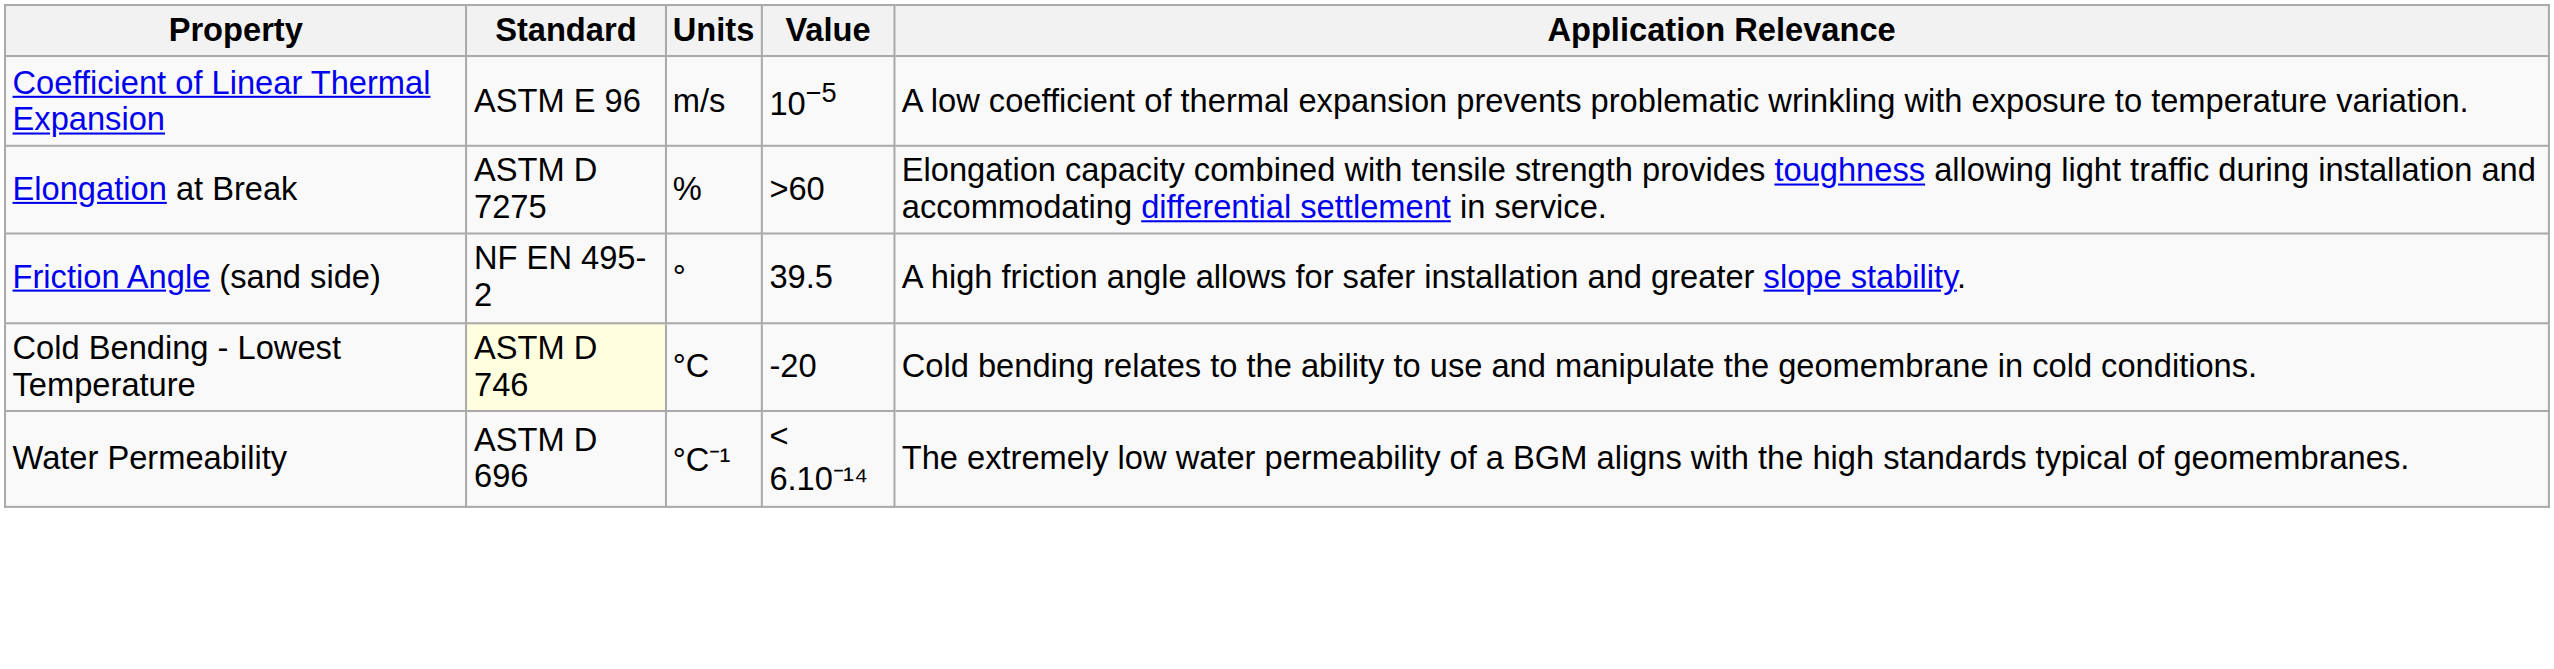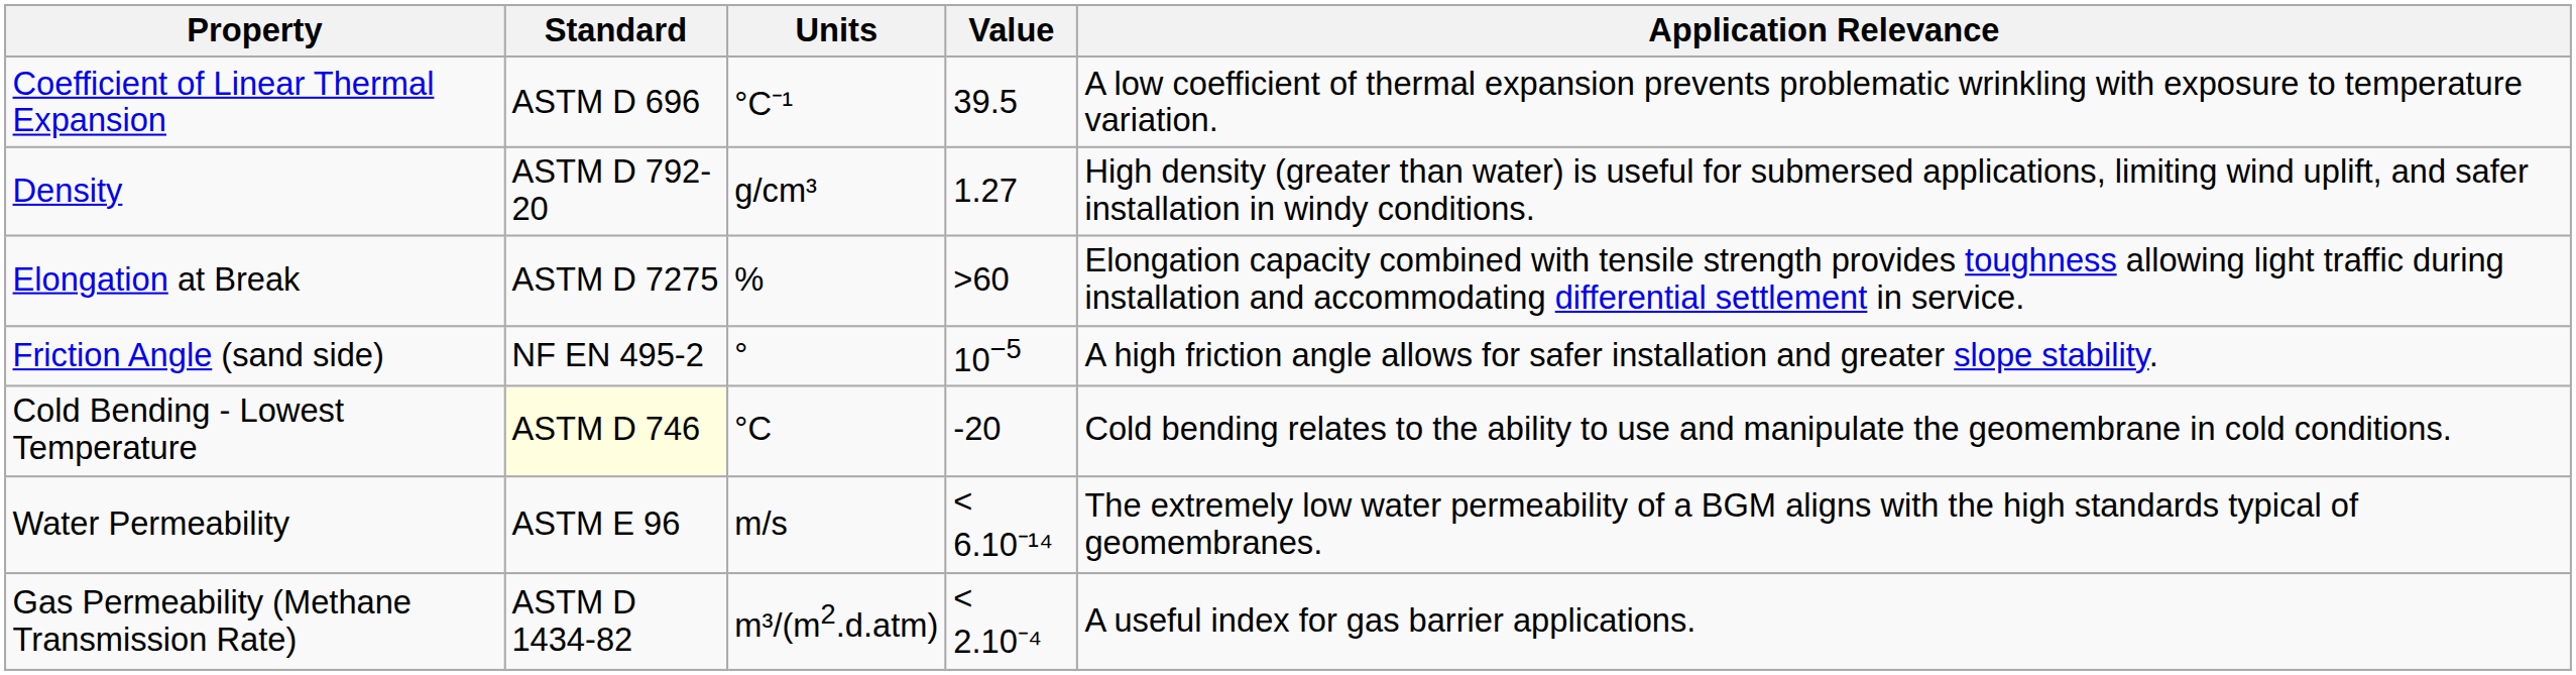Coefficient of Linear Thermal Expansion | Standard: ASTM E 96 -> ASTM D 696
Coefficient of Linear Thermal Expansion | Units: m/s -> °C⁻¹
Coefficient of Linear Thermal Expansion | Value: 10−5 -> 39.5
+ row: Density | ASTM D 792-20 | g/cm³ | 1.27 | High density (greater than water) is useful for submersed applications, limiting wind uplift, and safer installation in windy conditions.
Friction Angle (sand side) | Value: 39.5 -> 10−5
Water Permeability | Standard: ASTM D 696 -> ASTM E 96
Water Permeability | Units: °C⁻¹ -> m/s
+ row: Gas Permeability (Methane Transmission Rate) | ASTM D 1434-82 | m³/(m2.d.atm) | < 2.10⁻⁴ | A useful index for gas barrier applications.
